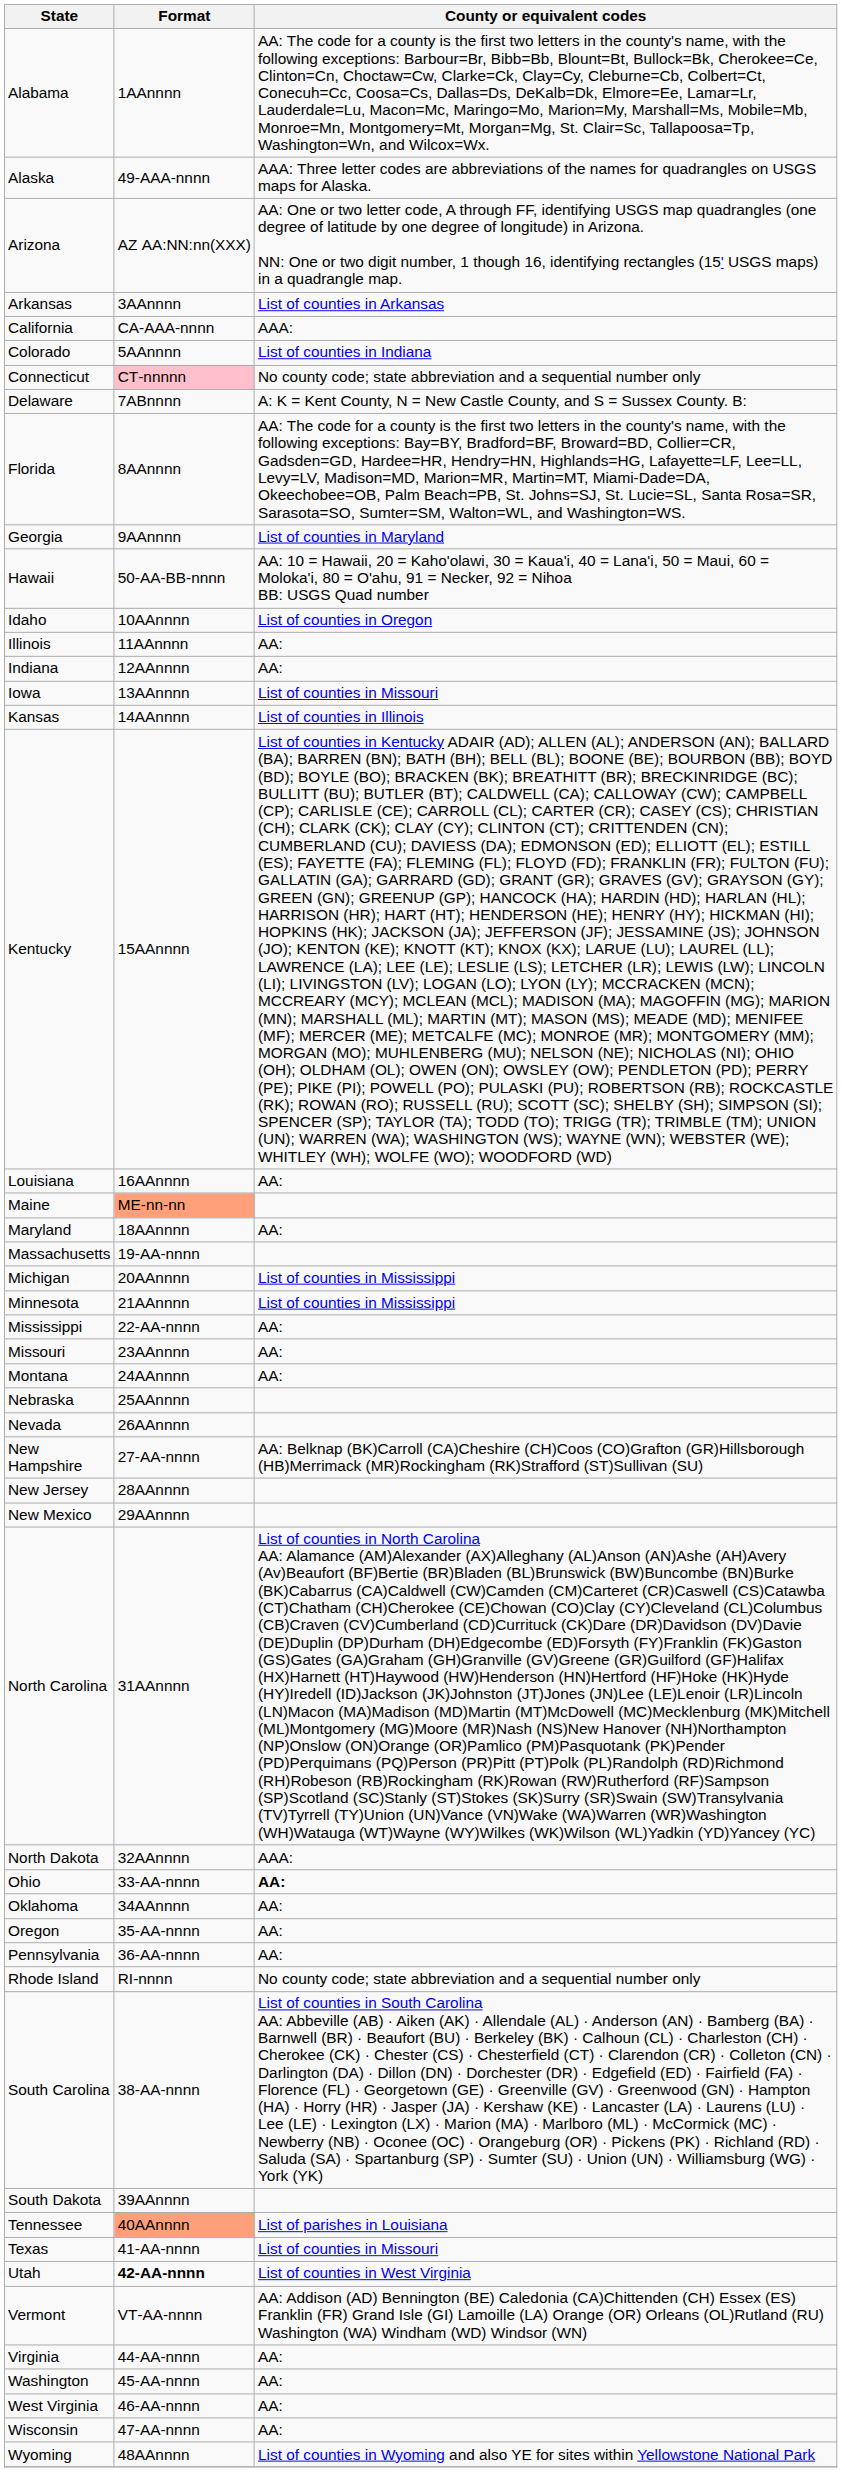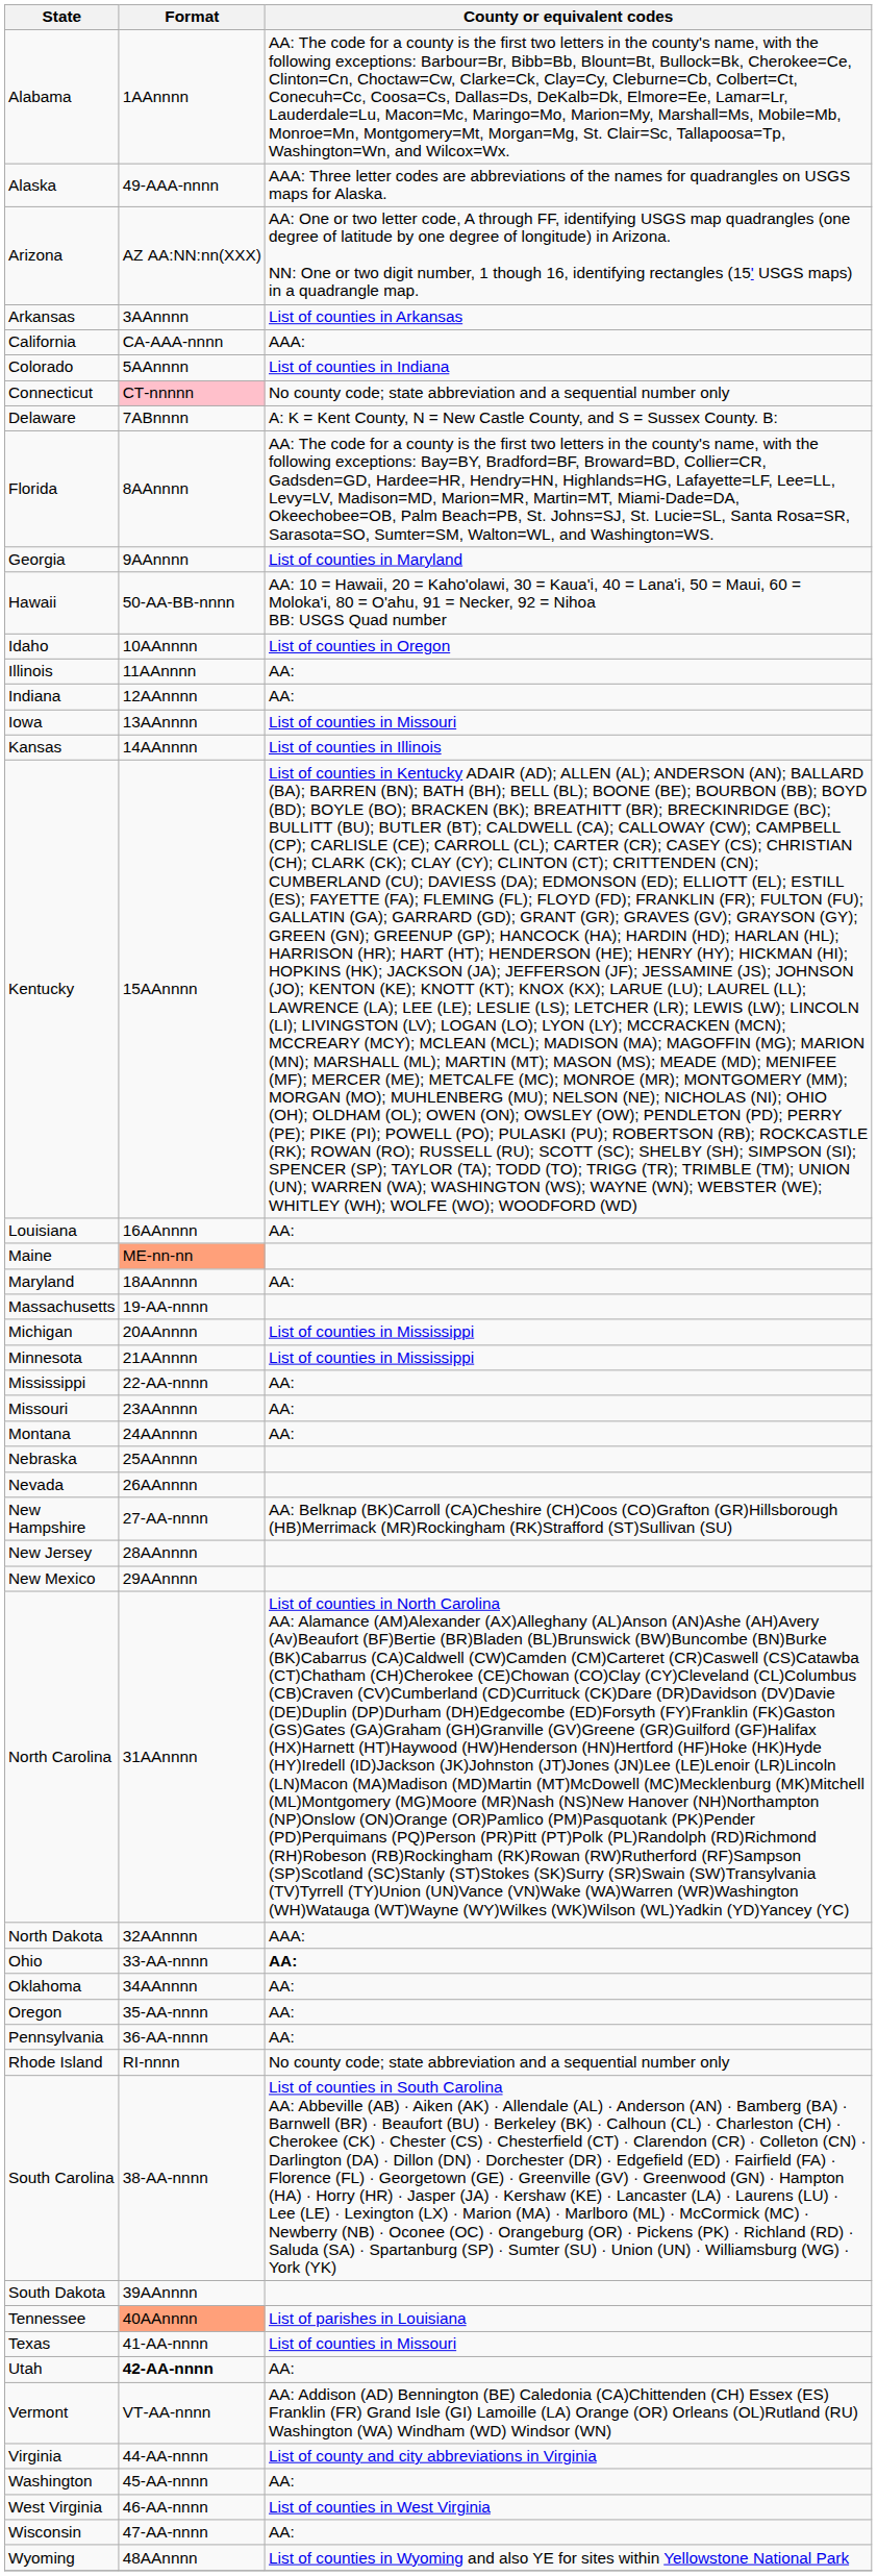Utah | County or equivalent codes: List of counties in West Virginia -> AA:
Virginia | County or equivalent codes: AA: -> List of county and city abbreviations in Virginia
West Virginia | County or equivalent codes: AA: -> List of counties in West Virginia
